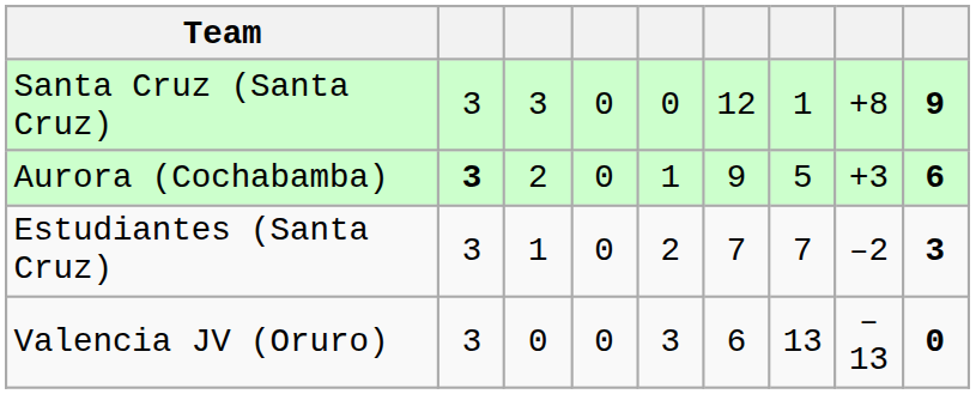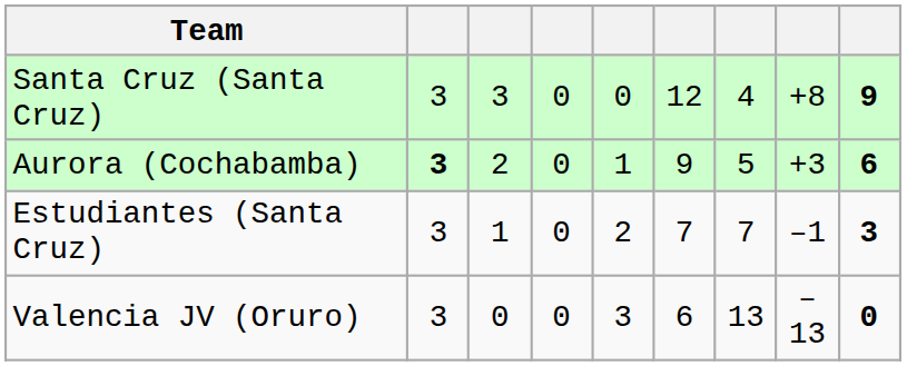Santa Cruz (Santa Cruz) | column 7: 1 -> 4
Estudiantes (Santa Cruz) | column 8: –2 -> –1
